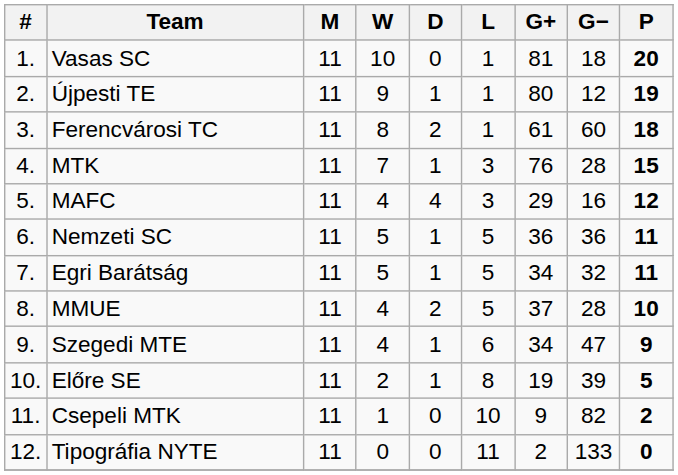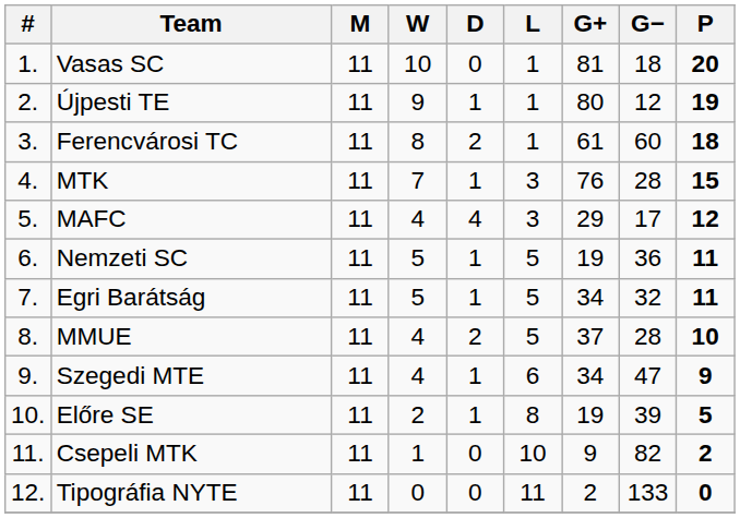MAFC | G−: 16 -> 17
Nemzeti SC | G+: 36 -> 19
